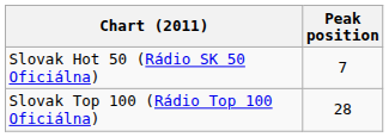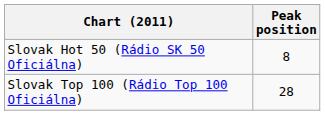Slovak Hot 50 (Rádio SK 50 Oficiálna) | Peak position: 7 -> 8
